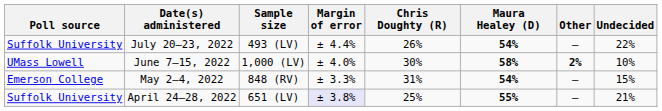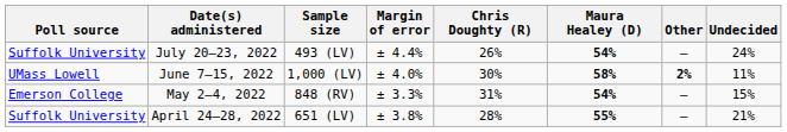July 20–23, 2022 | Undecided: 22% -> 24%
June 7–15, 2022 | Undecided: 10% -> 11%
April 24–28, 2022 | Margin of error: lavender background -> no background
April 24–28, 2022 | Chris Doughty (R): 25% -> 28%
